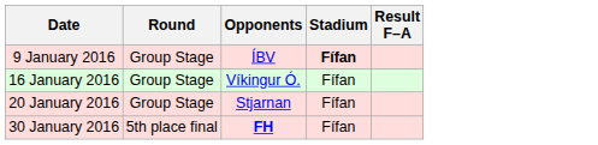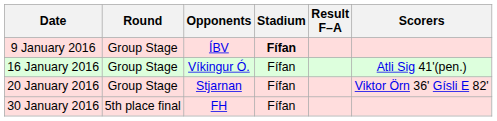+ column: Scorers | Atli Sig 41'(pen.) | Viktor Örn 36' Gísli E 82'
30 January 2016 | Opponents: bold -> normal
